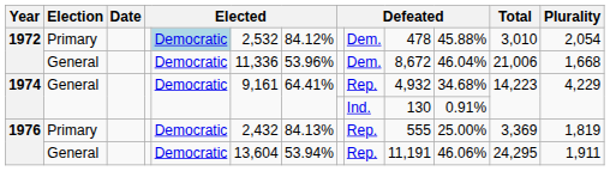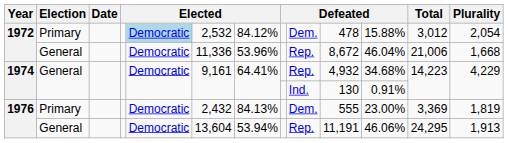1972 / Primary | column 11: 45.88% -> 15.88%
1972 / Primary | Total: 3,010 -> 3,012
1972 / General | column 9: Dem. -> Rep.
1976 / Primary | column 9: Rep. -> Dem.
1976 / Primary | column 11: 25.00% -> 23.00%
1976 / General | Plurality: 1,911 -> 1,913
